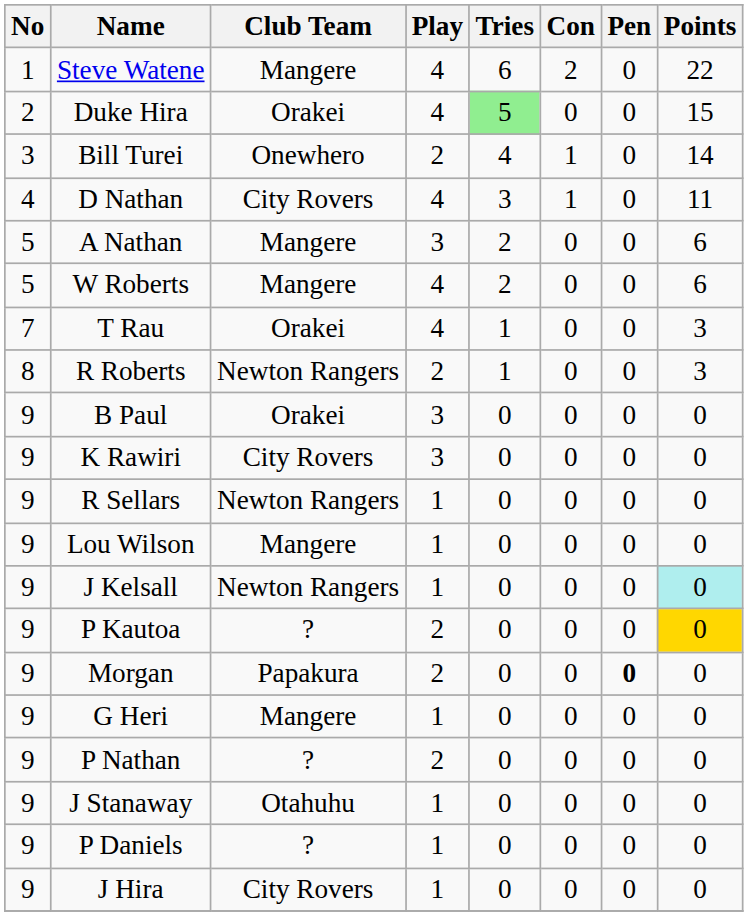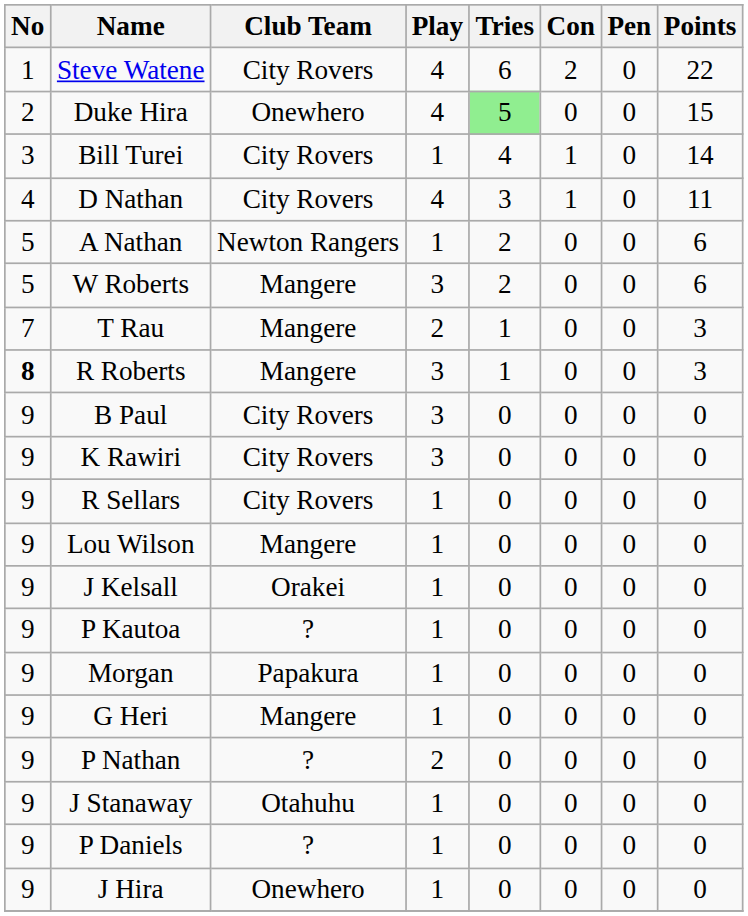Steve Watene | Club Team: Mangere -> City Rovers
Duke Hira | Club Team: Orakei -> Onewhero
Bill Turei | Club Team: Onewhero -> City Rovers
Bill Turei | Play: 2 -> 1
A Nathan | Club Team: Mangere -> Newton Rangers
A Nathan | Play: 3 -> 1
W Roberts | Play: 4 -> 3
T Rau | Club Team: Orakei -> Mangere
T Rau | Play: 4 -> 2
R Roberts | No: normal -> bold
R Roberts | Club Team: Newton Rangers -> Mangere
R Roberts | Play: 2 -> 3
B Paul | Club Team: Orakei -> City Rovers
R Sellars | Club Team: Newton Rangers -> City Rovers
J Kelsall | Club Team: Newton Rangers -> Orakei
J Kelsall | Points: paleturquoise background -> no background
P Kautoa | Play: 2 -> 1
P Kautoa | Points: gold background -> no background
Morgan | Play: 2 -> 1
Morgan | Pen: bold -> normal
J Hira | Club Team: City Rovers -> Onewhero
